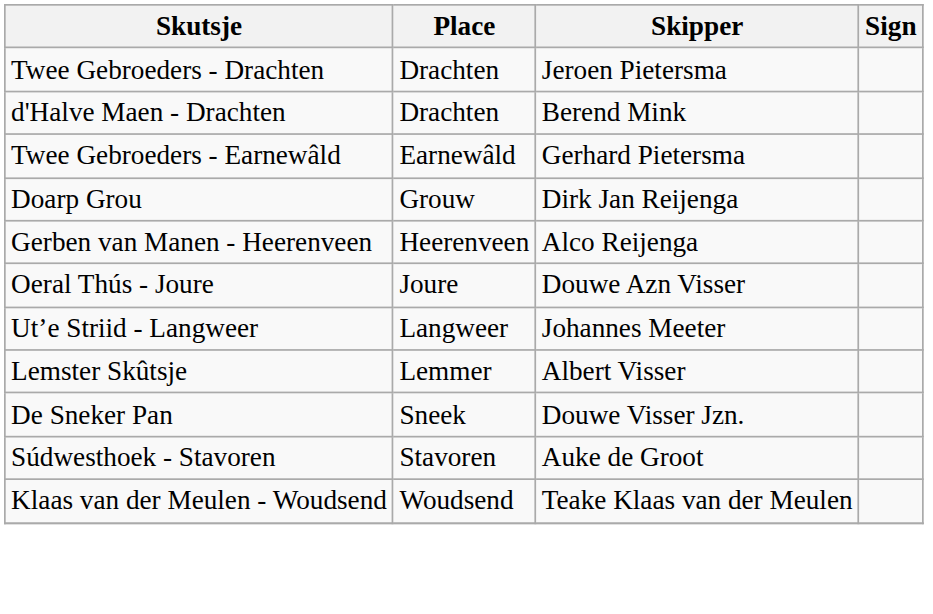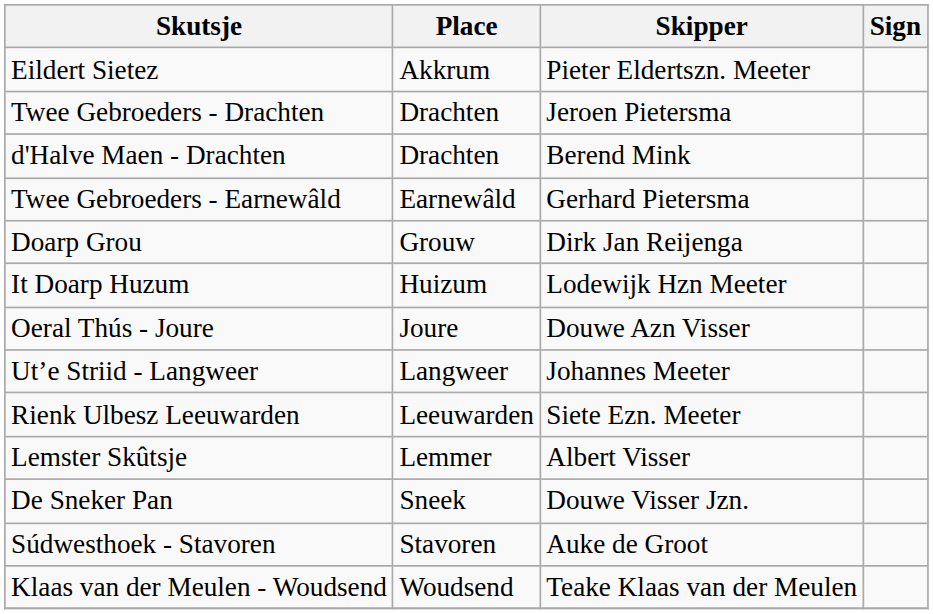+ row: Eildert Sietez | Akkrum | Pieter Eldertszn. Meeter
- row: Gerben van Manen - Heerenveen | Heerenveen | Alco Reijenga
+ row: It Doarp Huzum | Huizum | Lodewijk Hzn Meeter
+ row: Rienk Ulbesz Leeuwarden | Leeuwarden | Siete Ezn. Meeter
